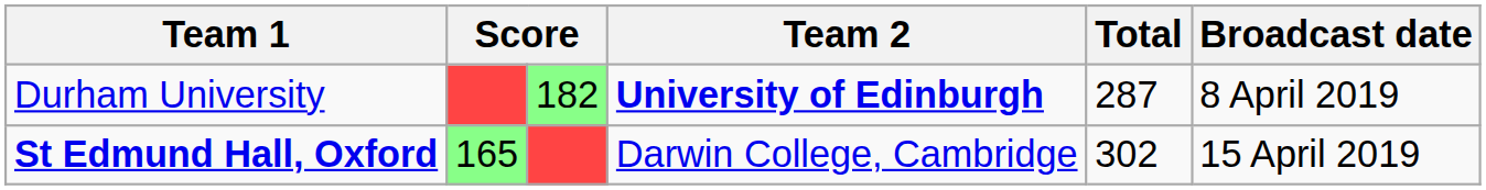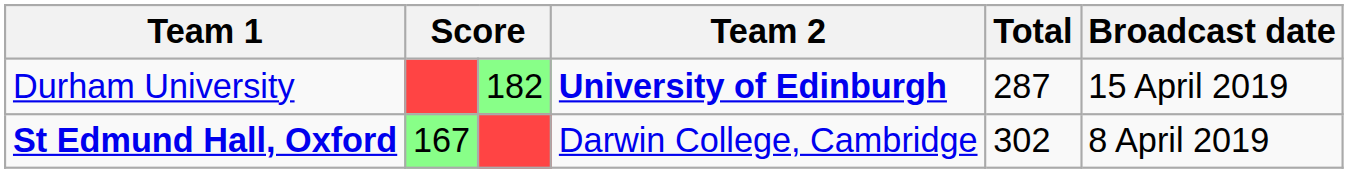Durham University | Broadcast date: 8 April 2019 -> 15 April 2019
St Edmund Hall, Oxford | column 2: 165 -> 167
St Edmund Hall, Oxford | Broadcast date: 15 April 2019 -> 8 April 2019
